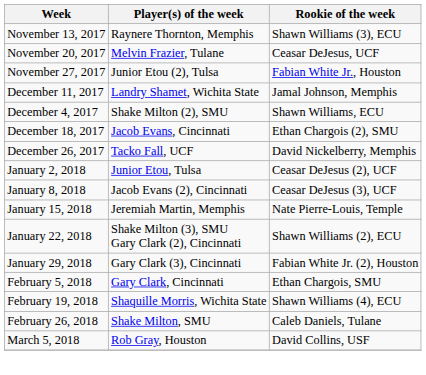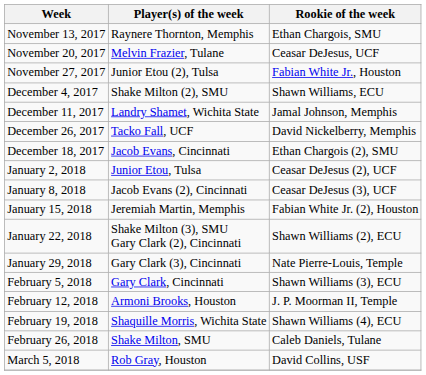November 13, 2017 | Rookie of the week: Shawn Williams (3), ECU -> Ethan Chargois, SMU
rows swapped: December 4, 2017 <-> December 11, 2017
rows swapped: December 18, 2017 <-> December 26, 2017
January 15, 2018 | Rookie of the week: Nate Pierre-Louis, Temple -> Fabian White Jr. (2), Houston
January 29, 2018 | Rookie of the week: Fabian White Jr. (2), Houston -> Nate Pierre-Louis, Temple
February 5, 2018 | Rookie of the week: Ethan Chargois, SMU -> Shawn Williams (3), ECU
+ row: February 12, 2018 | Armoni Brooks, Houston | J. P. Moorman II, Temple
